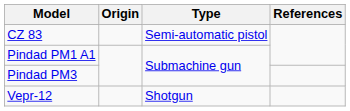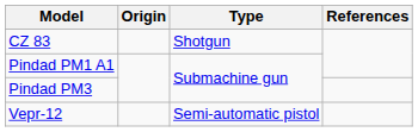CZ 83 | Type: Semi-automatic pistol -> Shotgun
Vepr-12 | Type: Shotgun -> Semi-automatic pistol
